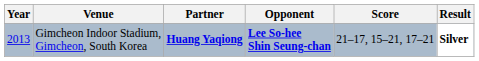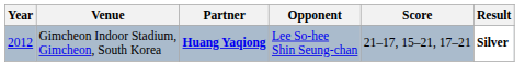Gimcheon Indoor Stadium, Gimcheon, South Korea | Year: 2013 -> 2012
Gimcheon Indoor Stadium, Gimcheon, South Korea | Opponent: bold -> normal
